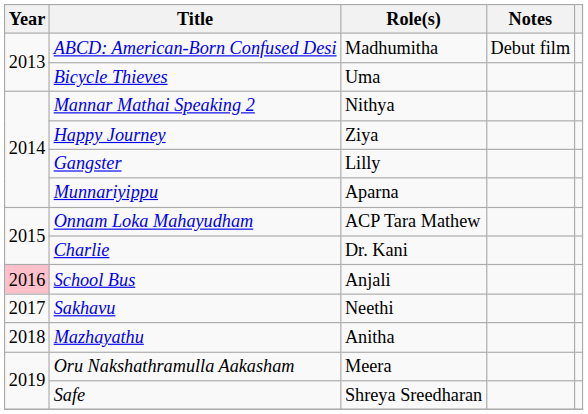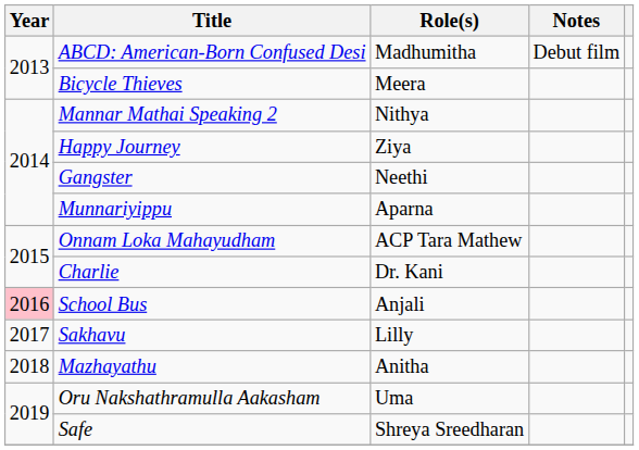Bicycle Thieves | Role(s): Uma -> Meera
Gangster | Role(s): Lilly -> Neethi
Sakhavu | Role(s): Neethi -> Lilly
Oru Nakshathramulla Aakasham | Role(s): Meera -> Uma
